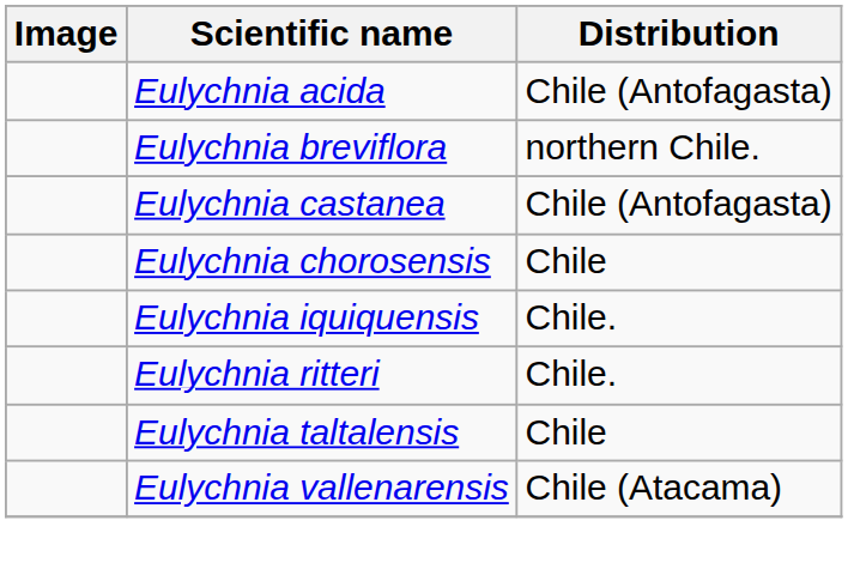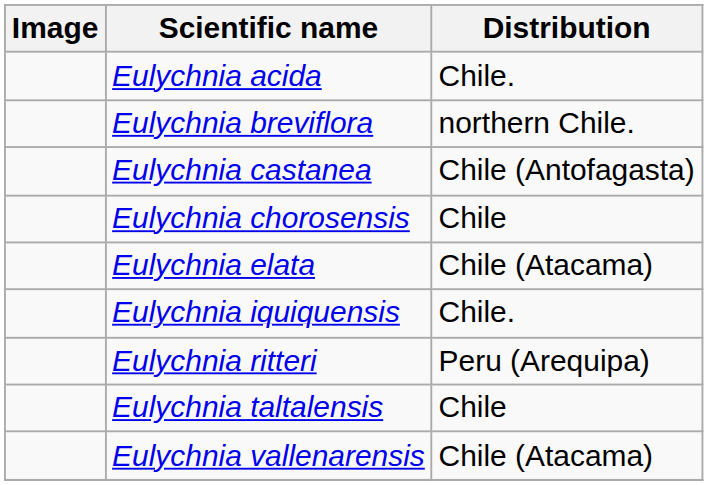Eulychnia acida | Distribution: Chile (Antofagasta) -> Chile.
+ row: Eulychnia elata | Chile (Atacama)
Eulychnia ritteri | Distribution: Chile. -> Peru (Arequipa)
